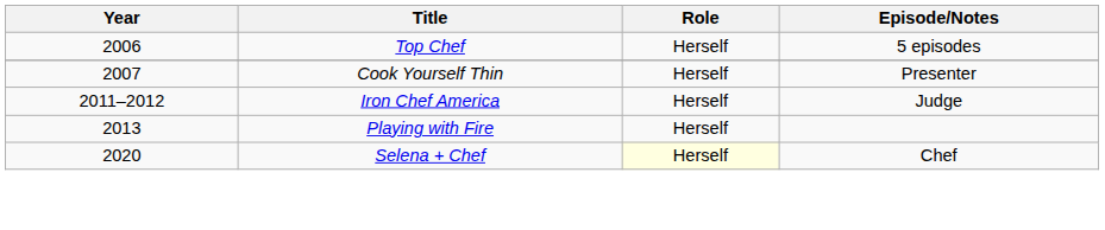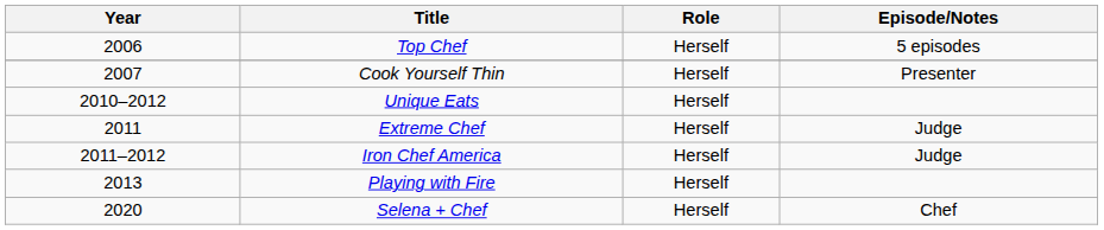+ row: 2010–2012 | Unique Eats | Herself
+ row: 2011 | Extreme Chef | Herself | Judge
Selena + Chef | Role: lightyellow background -> no background
